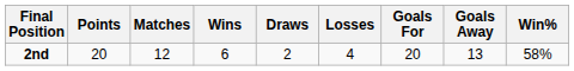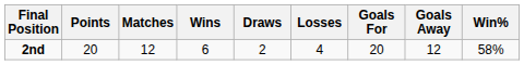2nd | Goals Away: 13 -> 12
